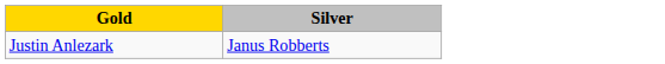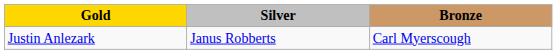+ column: Bronze | Carl Myerscough
